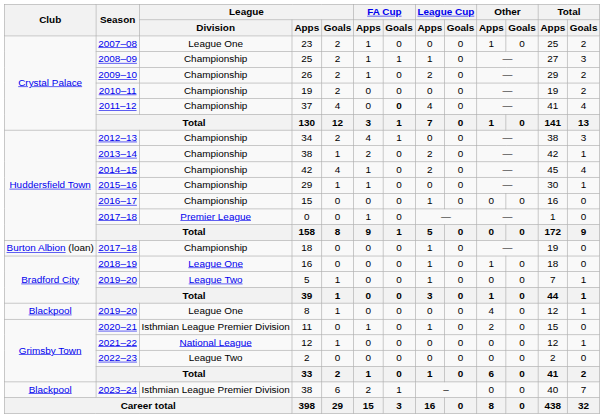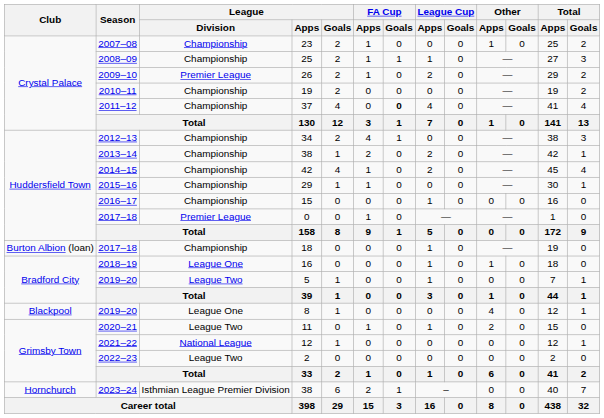23 | League / Division: League One -> Championship
26 | League / Division: Championship -> Premier League
11 | League / Division: Isthmian League Premier Division -> League Two
2023–24 / 38 | Club: Blackpool -> Hornchurch
